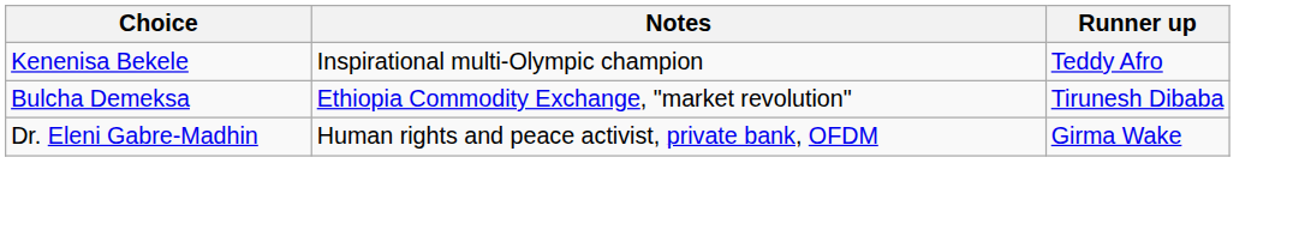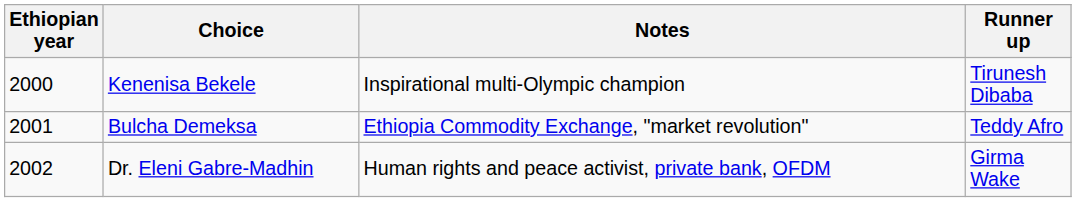+ column: Ethiopian year | 2000 | 2001 | 2002
Kenenisa Bekele | Runner up: Teddy Afro -> Tirunesh Dibaba
Bulcha Demeksa | Runner up: Tirunesh Dibaba -> Teddy Afro
